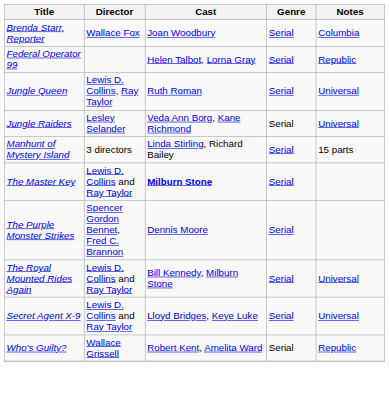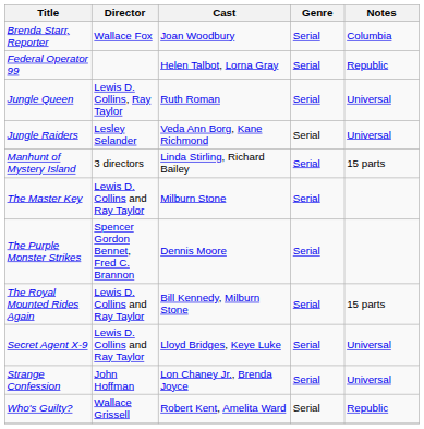The Master Key | Cast: bold -> normal
The Royal Mounted Rides Again | Notes: Universal -> 15 parts
+ row: Strange Confession | John Hoffman | Lon Chaney Jr., Brenda Joyce | Serial | Universal
